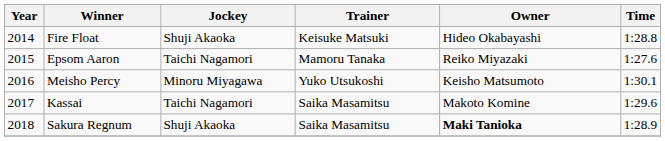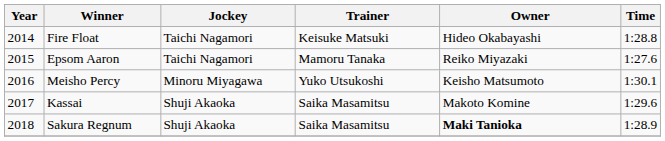Fire Float | Jockey: Shuji Akaoka -> Taichi Nagamori
Kassai | Jockey: Taichi Nagamori -> Shuji Akaoka
